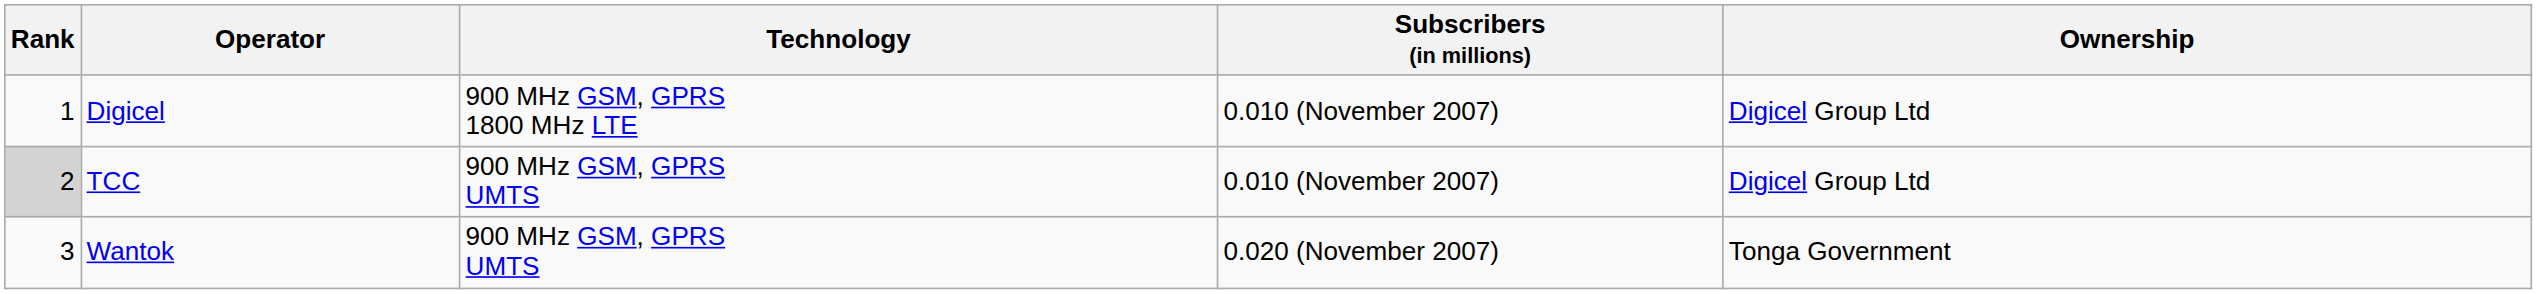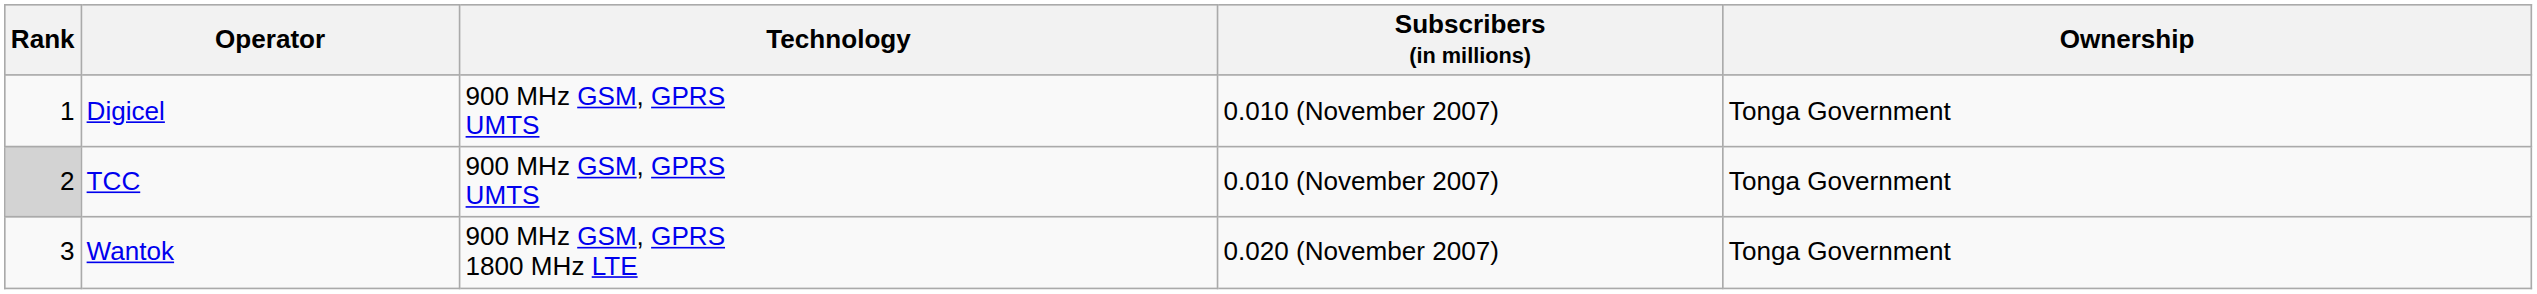Digicel | Technology: 900 MHz GSM, GPRS 1800 MHz LTE -> 900 MHz GSM, GPRS UMTS
Digicel | Ownership: Digicel Group Ltd -> Tonga Government
TCC | Ownership: Digicel Group Ltd -> Tonga Government
Wantok | Technology: 900 MHz GSM, GPRS UMTS -> 900 MHz GSM, GPRS 1800 MHz LTE
